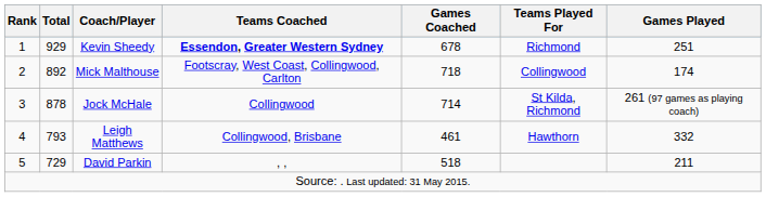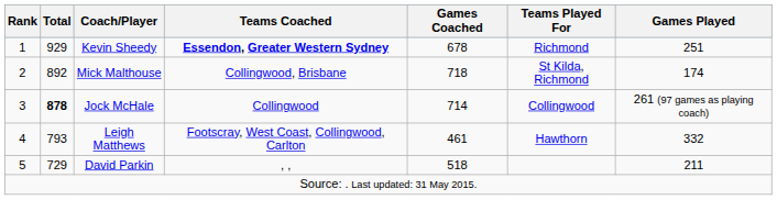Mick Malthouse | Teams Coached: Footscray, West Coast, Collingwood, Carlton -> Collingwood, Brisbane
Mick Malthouse | Teams Played For: Collingwood -> St Kilda, Richmond
Jock McHale | Total: normal -> bold
Jock McHale | Teams Played For: St Kilda, Richmond -> Collingwood
Leigh Matthews | Teams Coached: Collingwood, Brisbane -> Footscray, West Coast, Collingwood, Carlton
